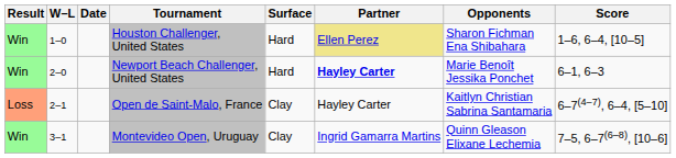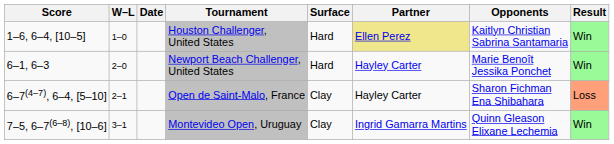columns swapped: Result <-> Score
Houston Challenger, United States | Opponents: Sharon Fichman Ena Shibahara -> Kaitlyn Christian Sabrina Santamaria
Newport Beach Challenger, United States | Partner: bold -> normal
Open de Saint-Malo, France | Opponents: Kaitlyn Christian Sabrina Santamaria -> Sharon Fichman Ena Shibahara
